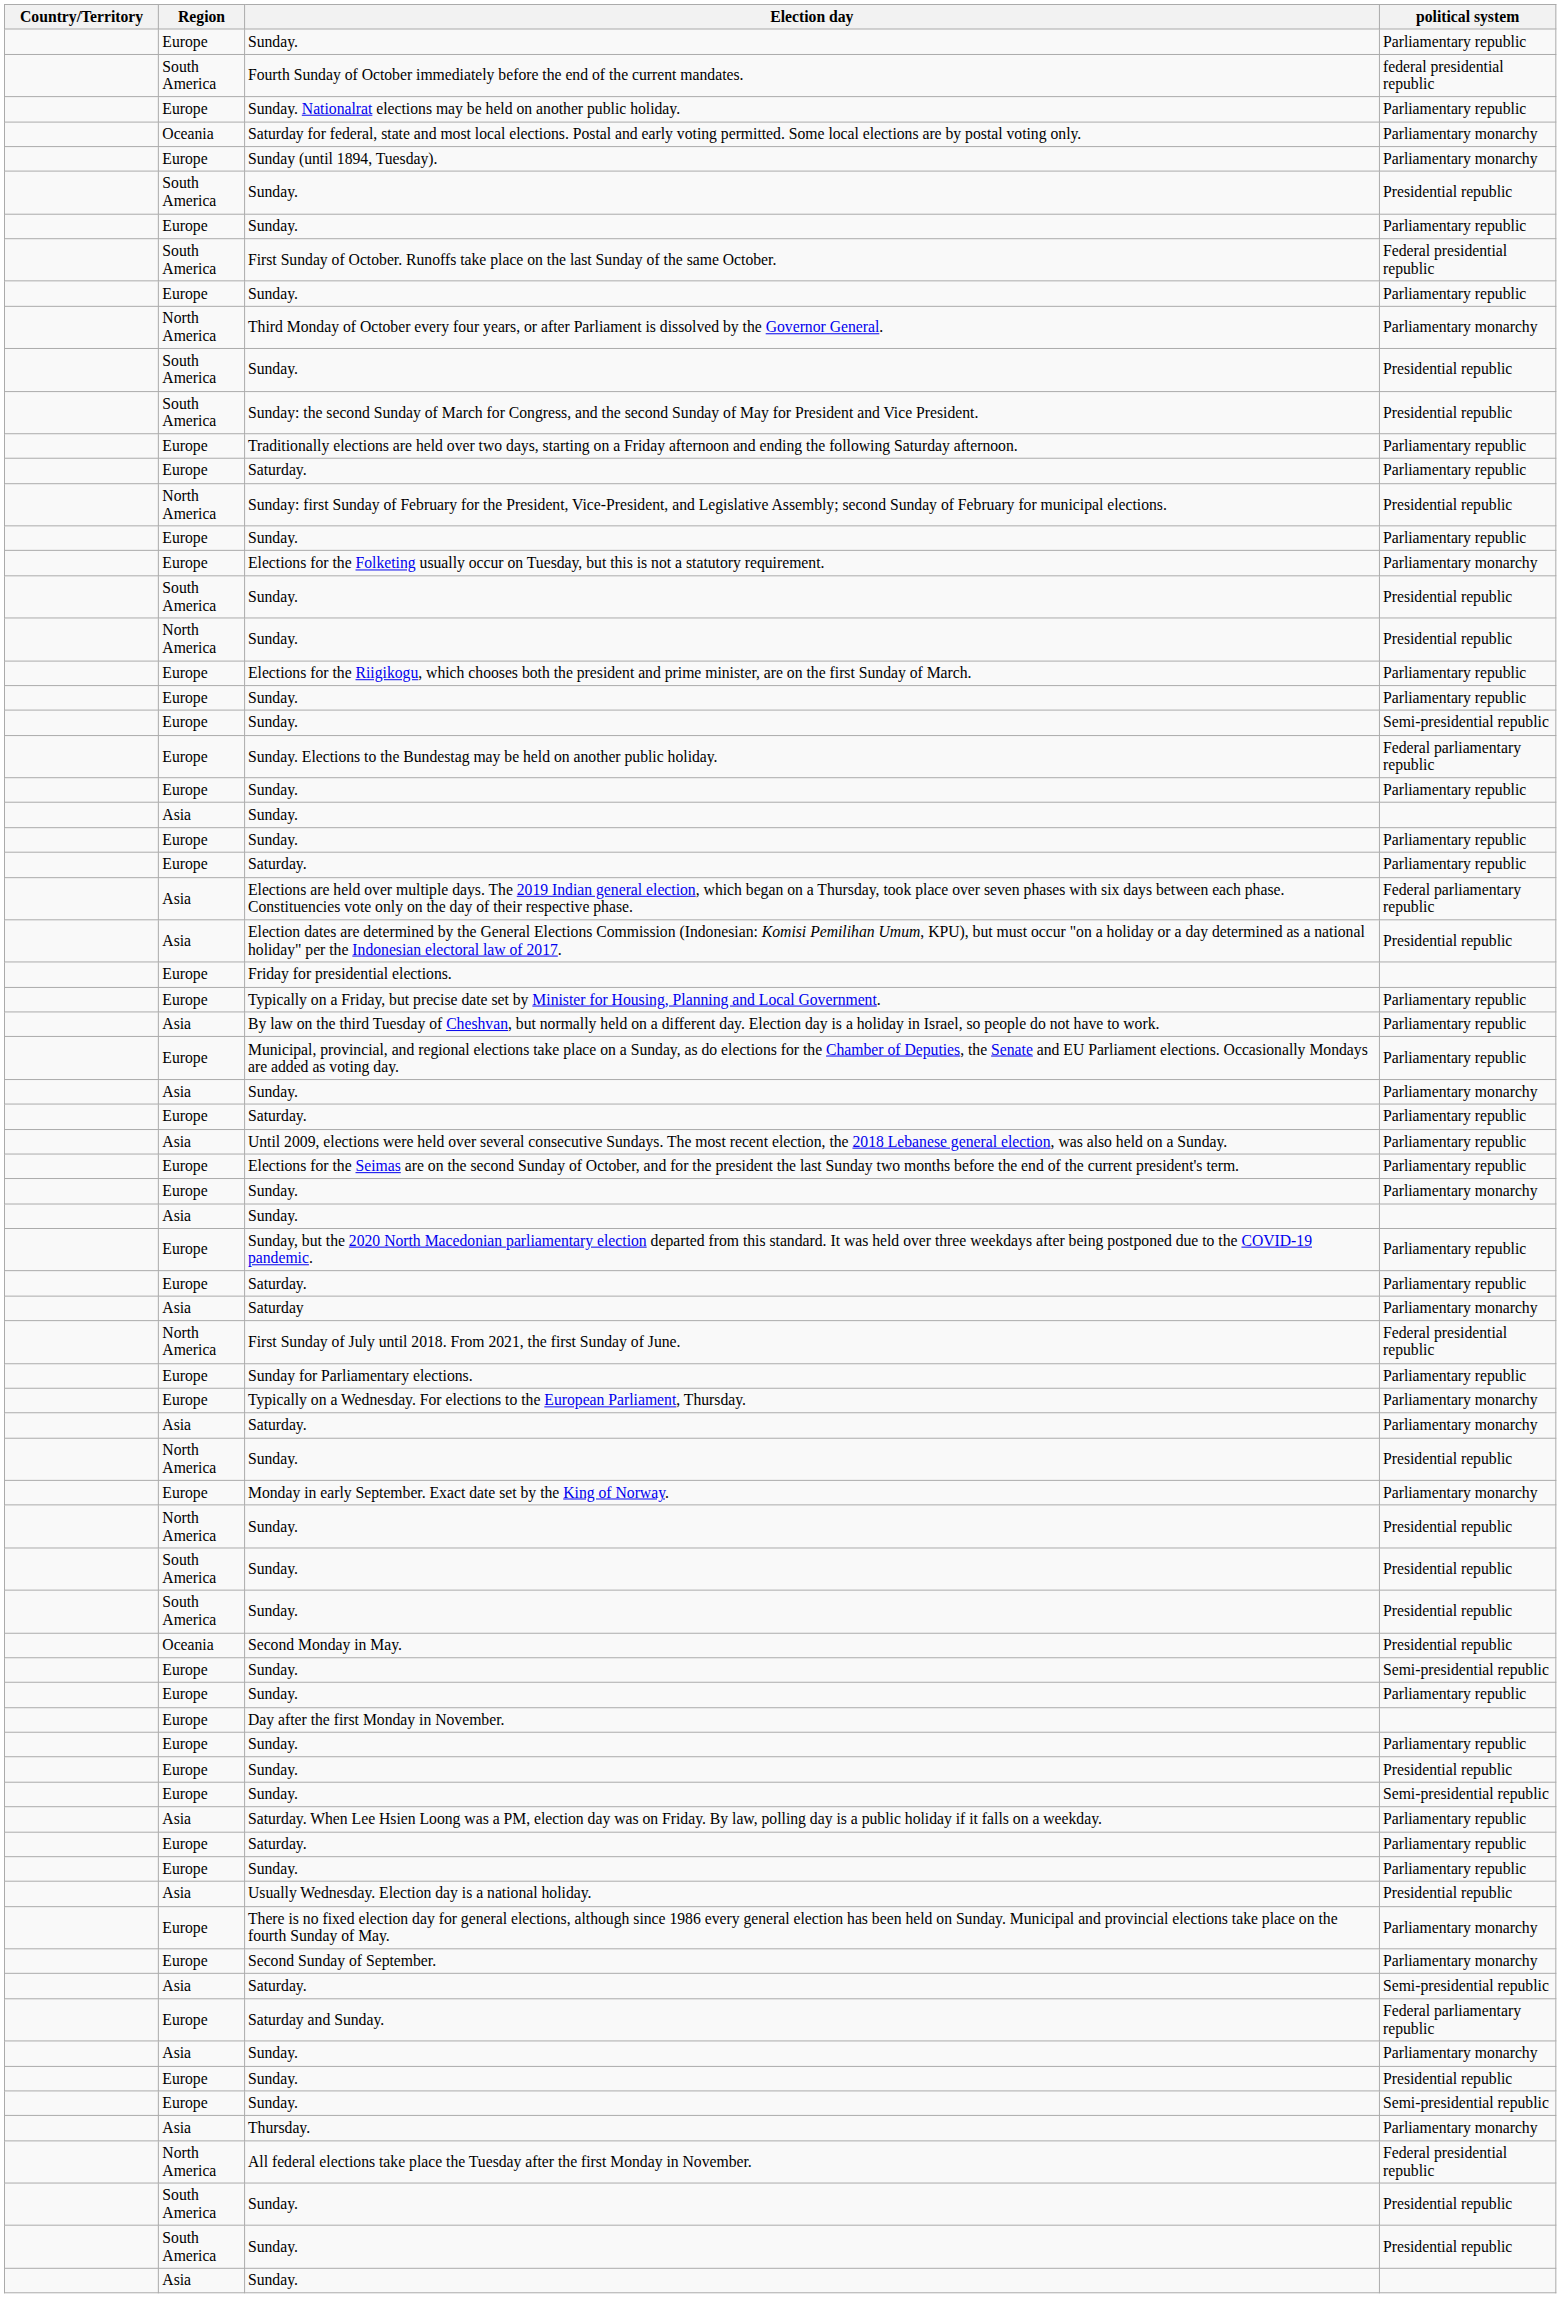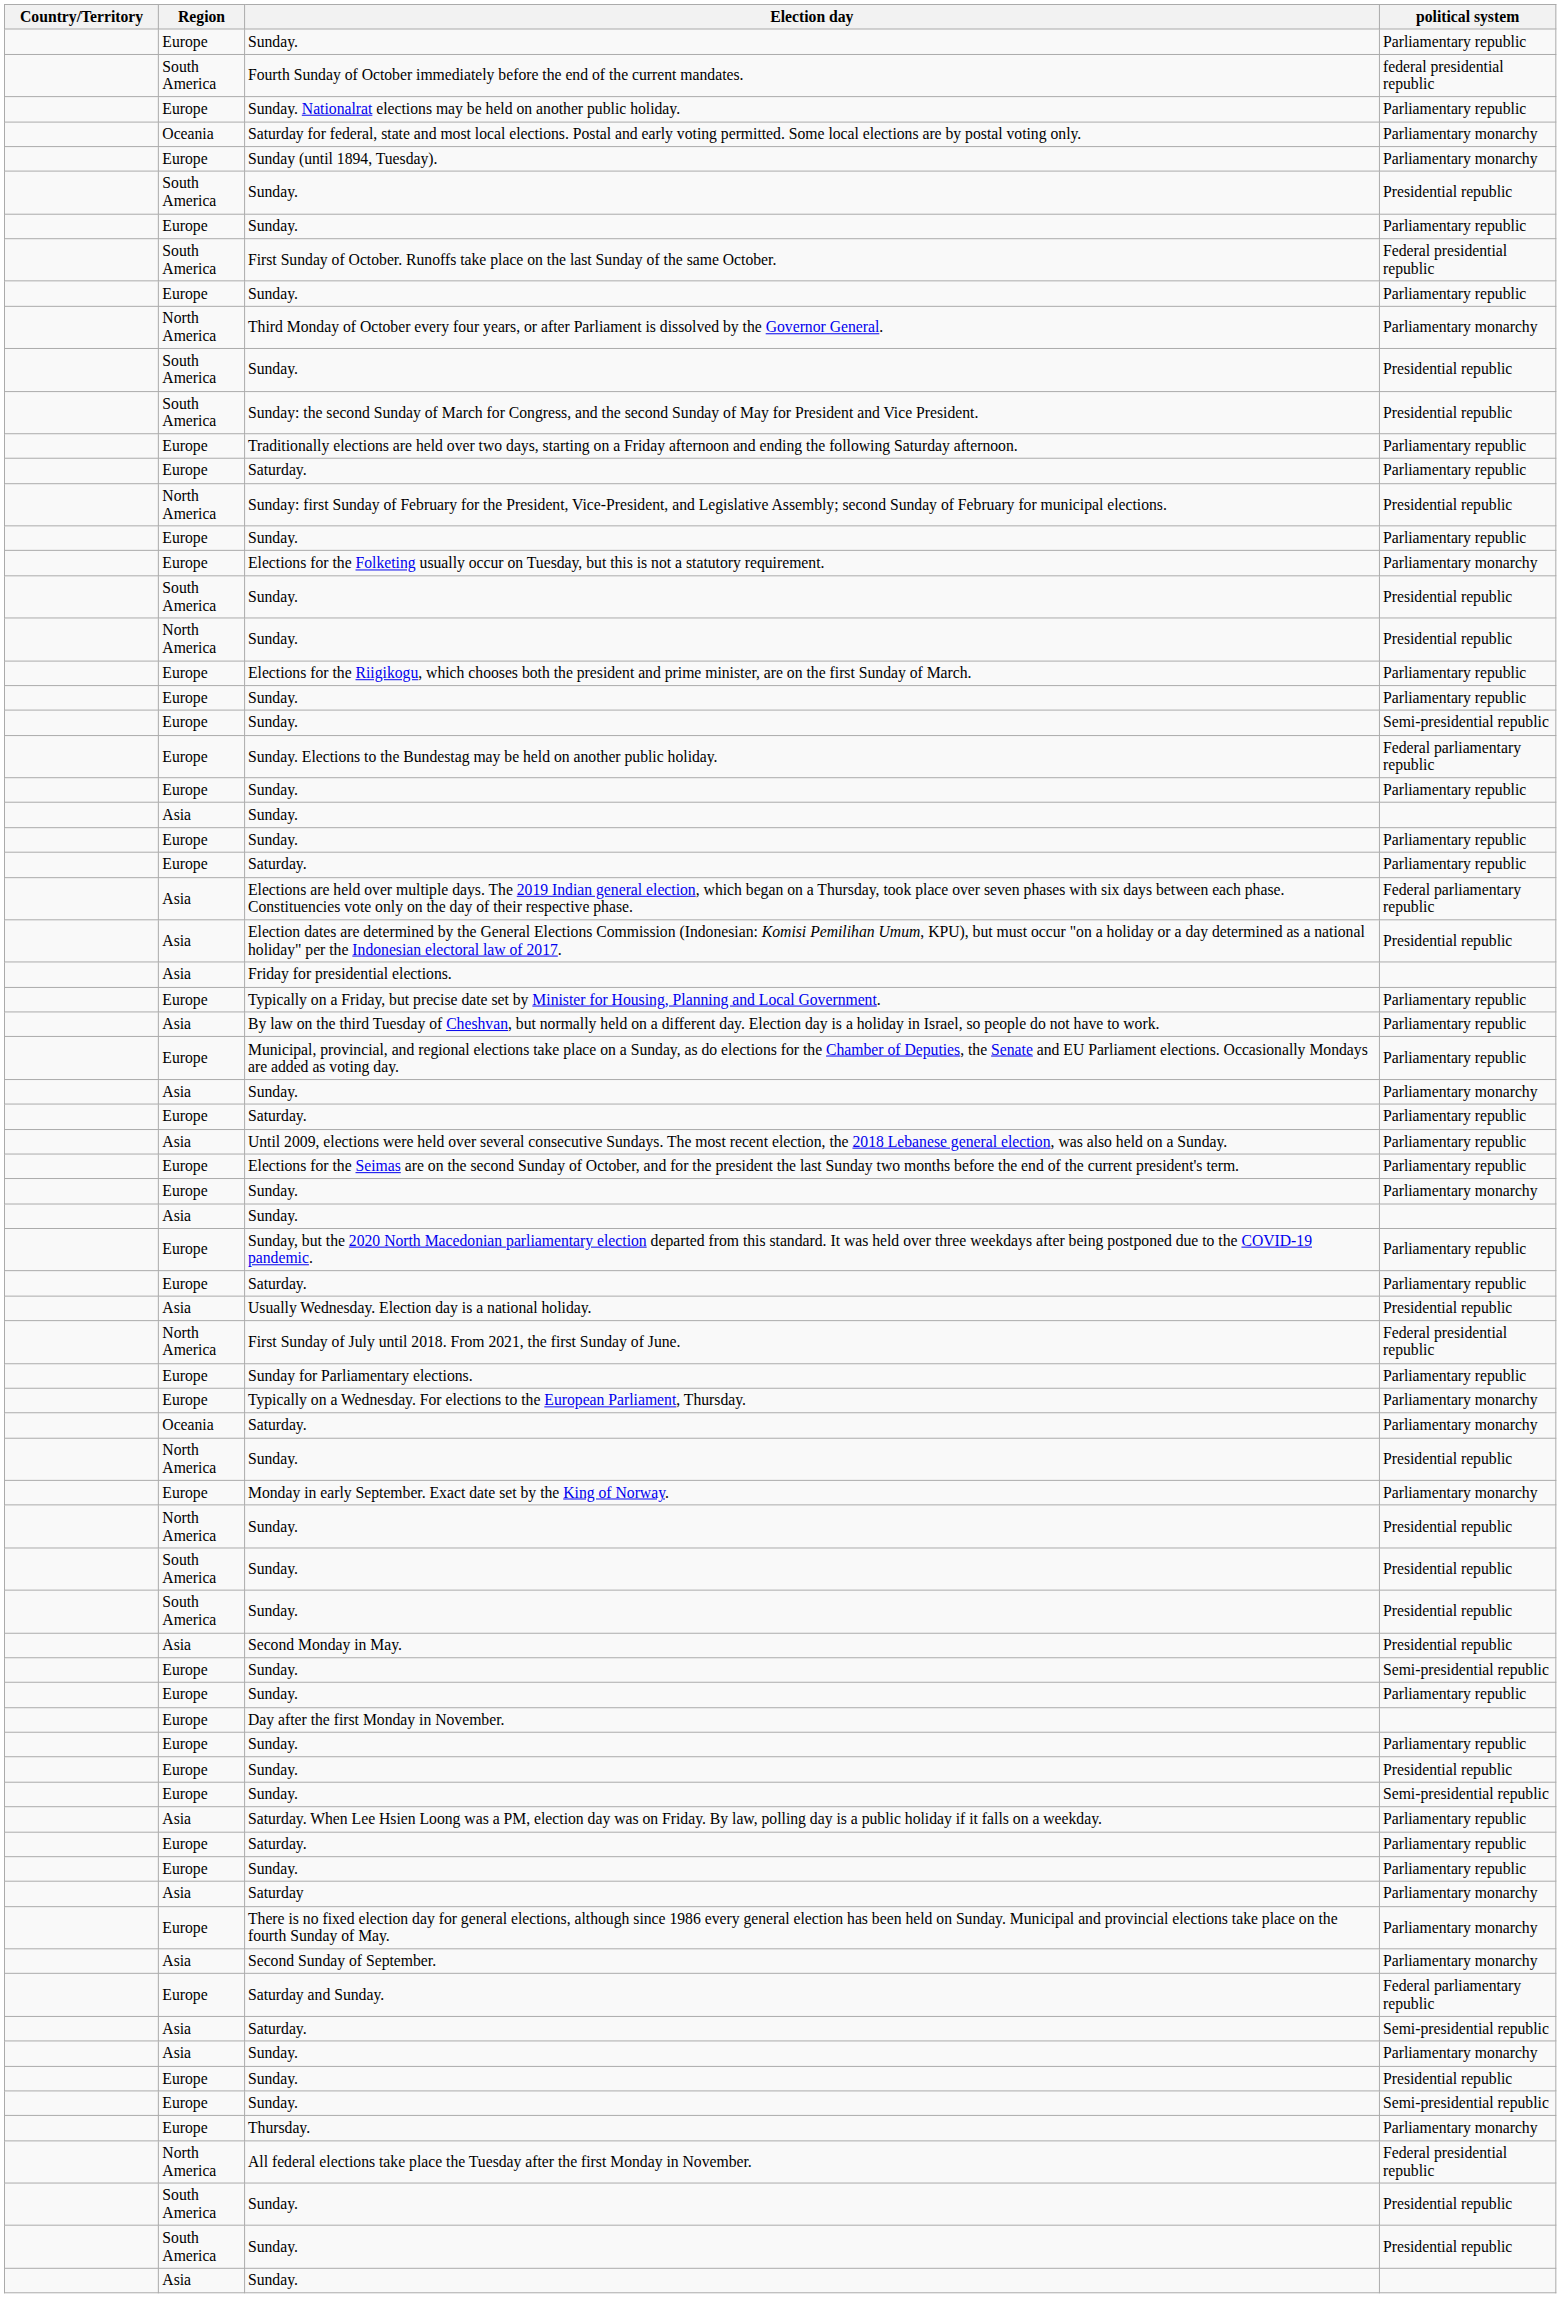Friday for presidential elections. | Region: Europe -> Asia
rows swapped: Saturday <-> Usually Wednesday. Election day is a national holiday.
Saturday. / Parliamentary monarchy | Region: Asia -> Oceania
Second Monday in May. | Region: Oceania -> Asia
Second Sunday of September. | Region: Europe -> Asia
rows swapped: Saturday and Sunday. <-> Saturday. / Semi-presidential republic
Thursday. | Region: Asia -> Europe
